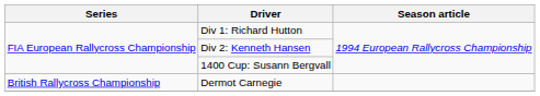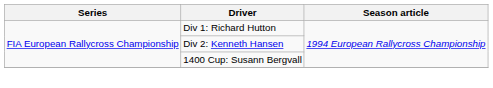- row: British Rallycross Championship | Dermot Carnegie
